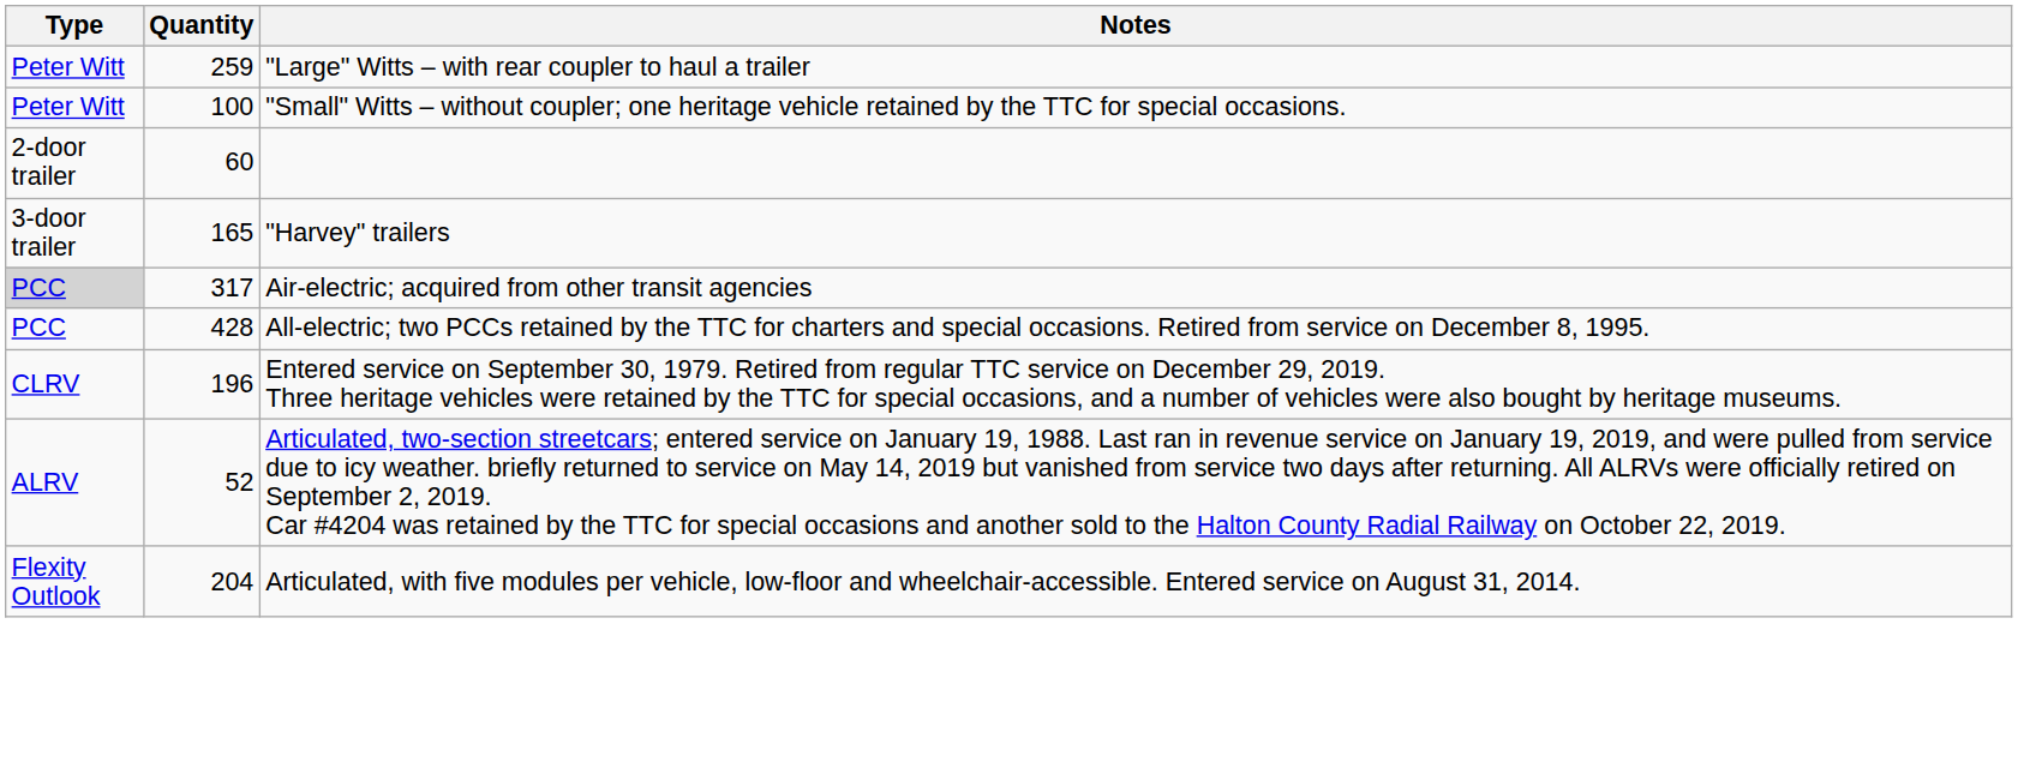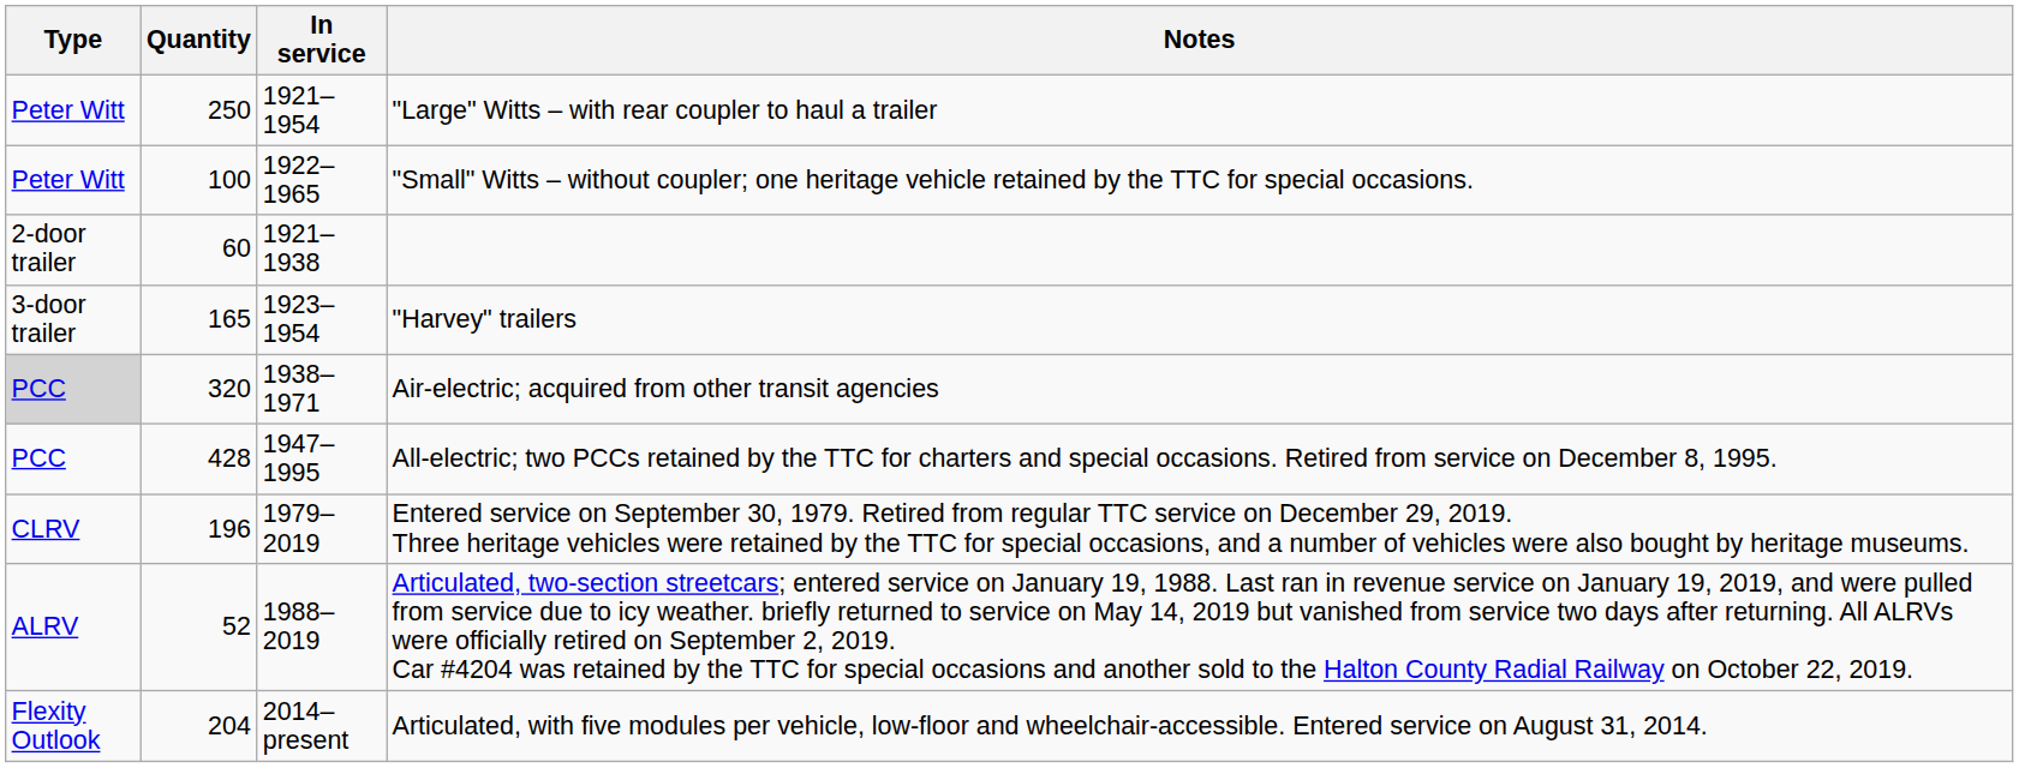+ column: In service | 1921–1954 | 1922–1965 | 1921–1938 | 1923–1954 | 1938–1971 | 1947–1995 | 1979–2019 | 1988–2019 | 2014–present
"Large" Witts – with rear coupler to haul a trailer | Quantity: 259 -> 250
Air-electric; acquired from other transit agencies | Quantity: 317 -> 320
